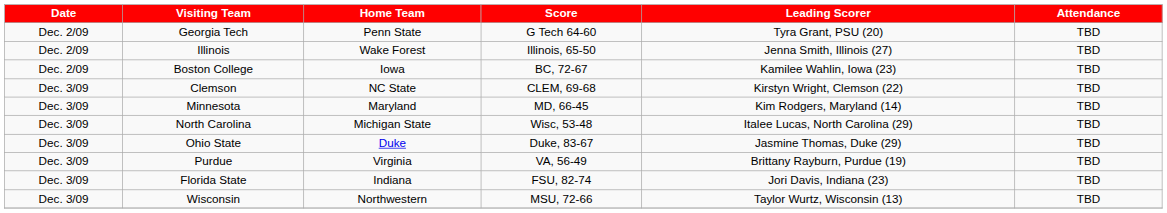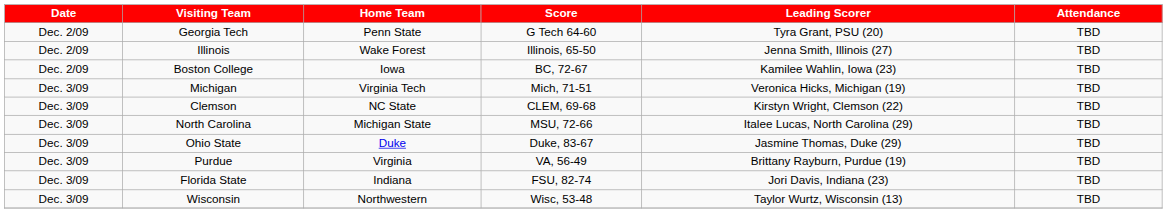+ row: Dec. 3/09 | Michigan | Virginia Tech | Mich, 71-51 | Veronica Hicks, Michigan (19) | TBD
- row: Dec. 3/09 | Minnesota | Maryland | MD, 66-45 | Kim Rodgers, Maryland (14) | TBD
North Carolina | Score: Wisc, 53-48 -> MSU, 72-66
Wisconsin | Score: MSU, 72-66 -> Wisc, 53-48
